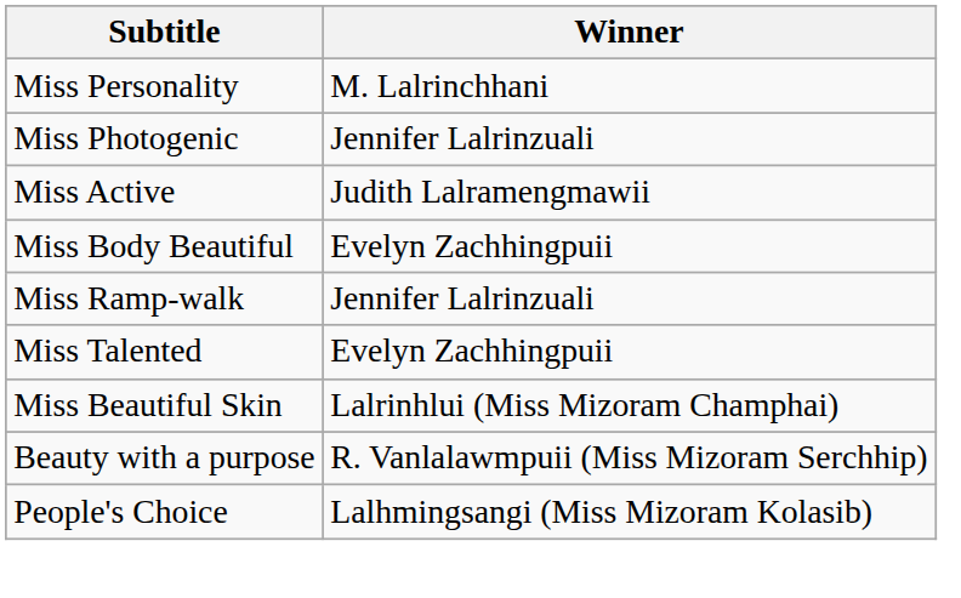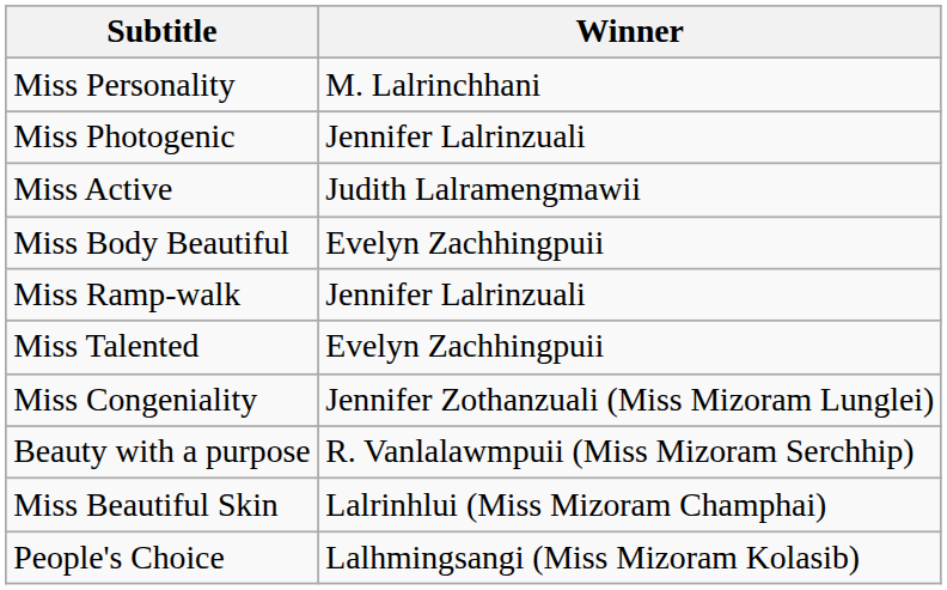+ row: Miss Congeniality | Jennifer Zothanzuali (Miss Mizoram Lunglei)
rows swapped: Miss Beautiful Skin <-> Beauty with a purpose
